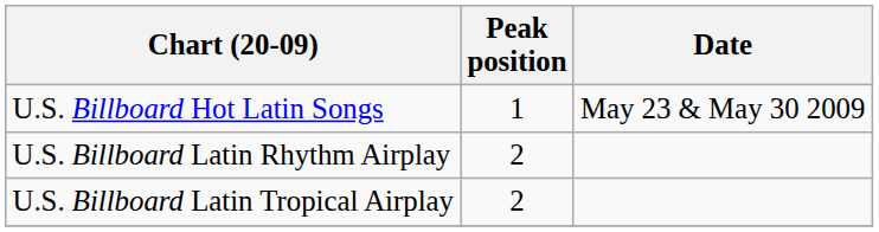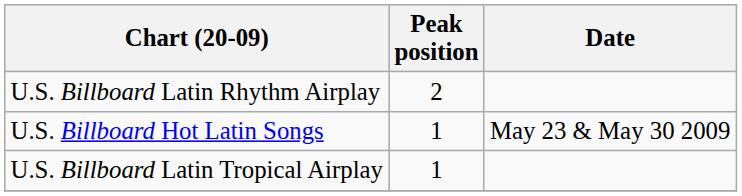rows swapped: U.S. Billboard Hot Latin Songs <-> U.S. Billboard Latin Rhythm Airplay
U.S. Billboard Latin Tropical Airplay | Peak position: 2 -> 1
